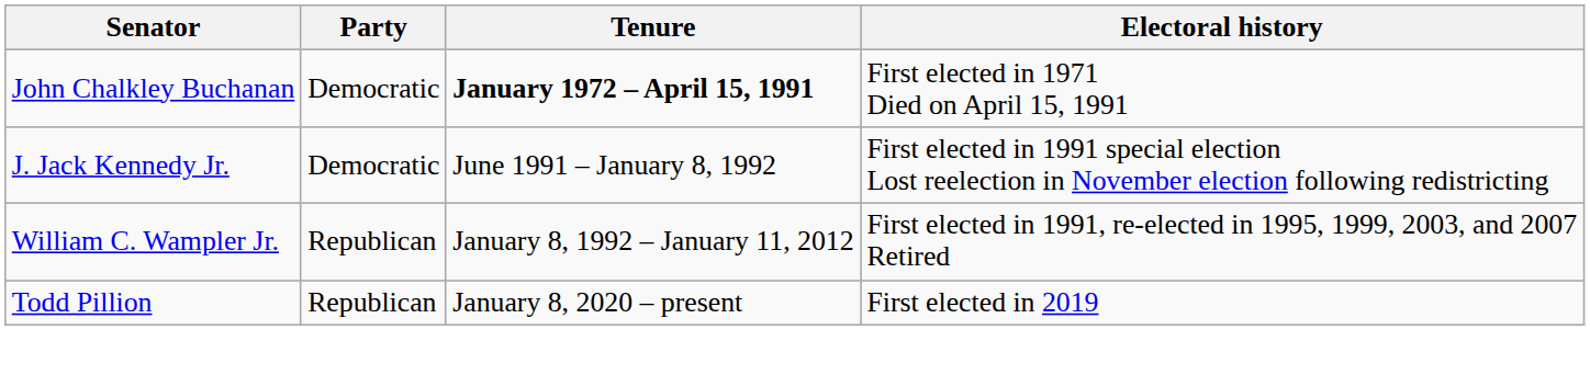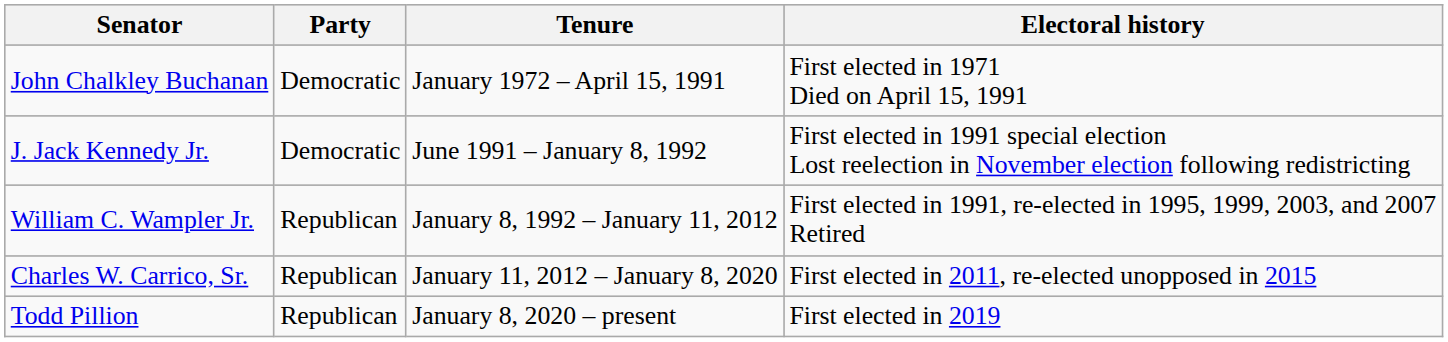John Chalkley Buchanan | Tenure: bold -> normal
+ row: Charles W. Carrico, Sr. | Republican | January 11, 2012 – January 8, 2020 | First elected in 2011, re-elected unopposed in 2015
